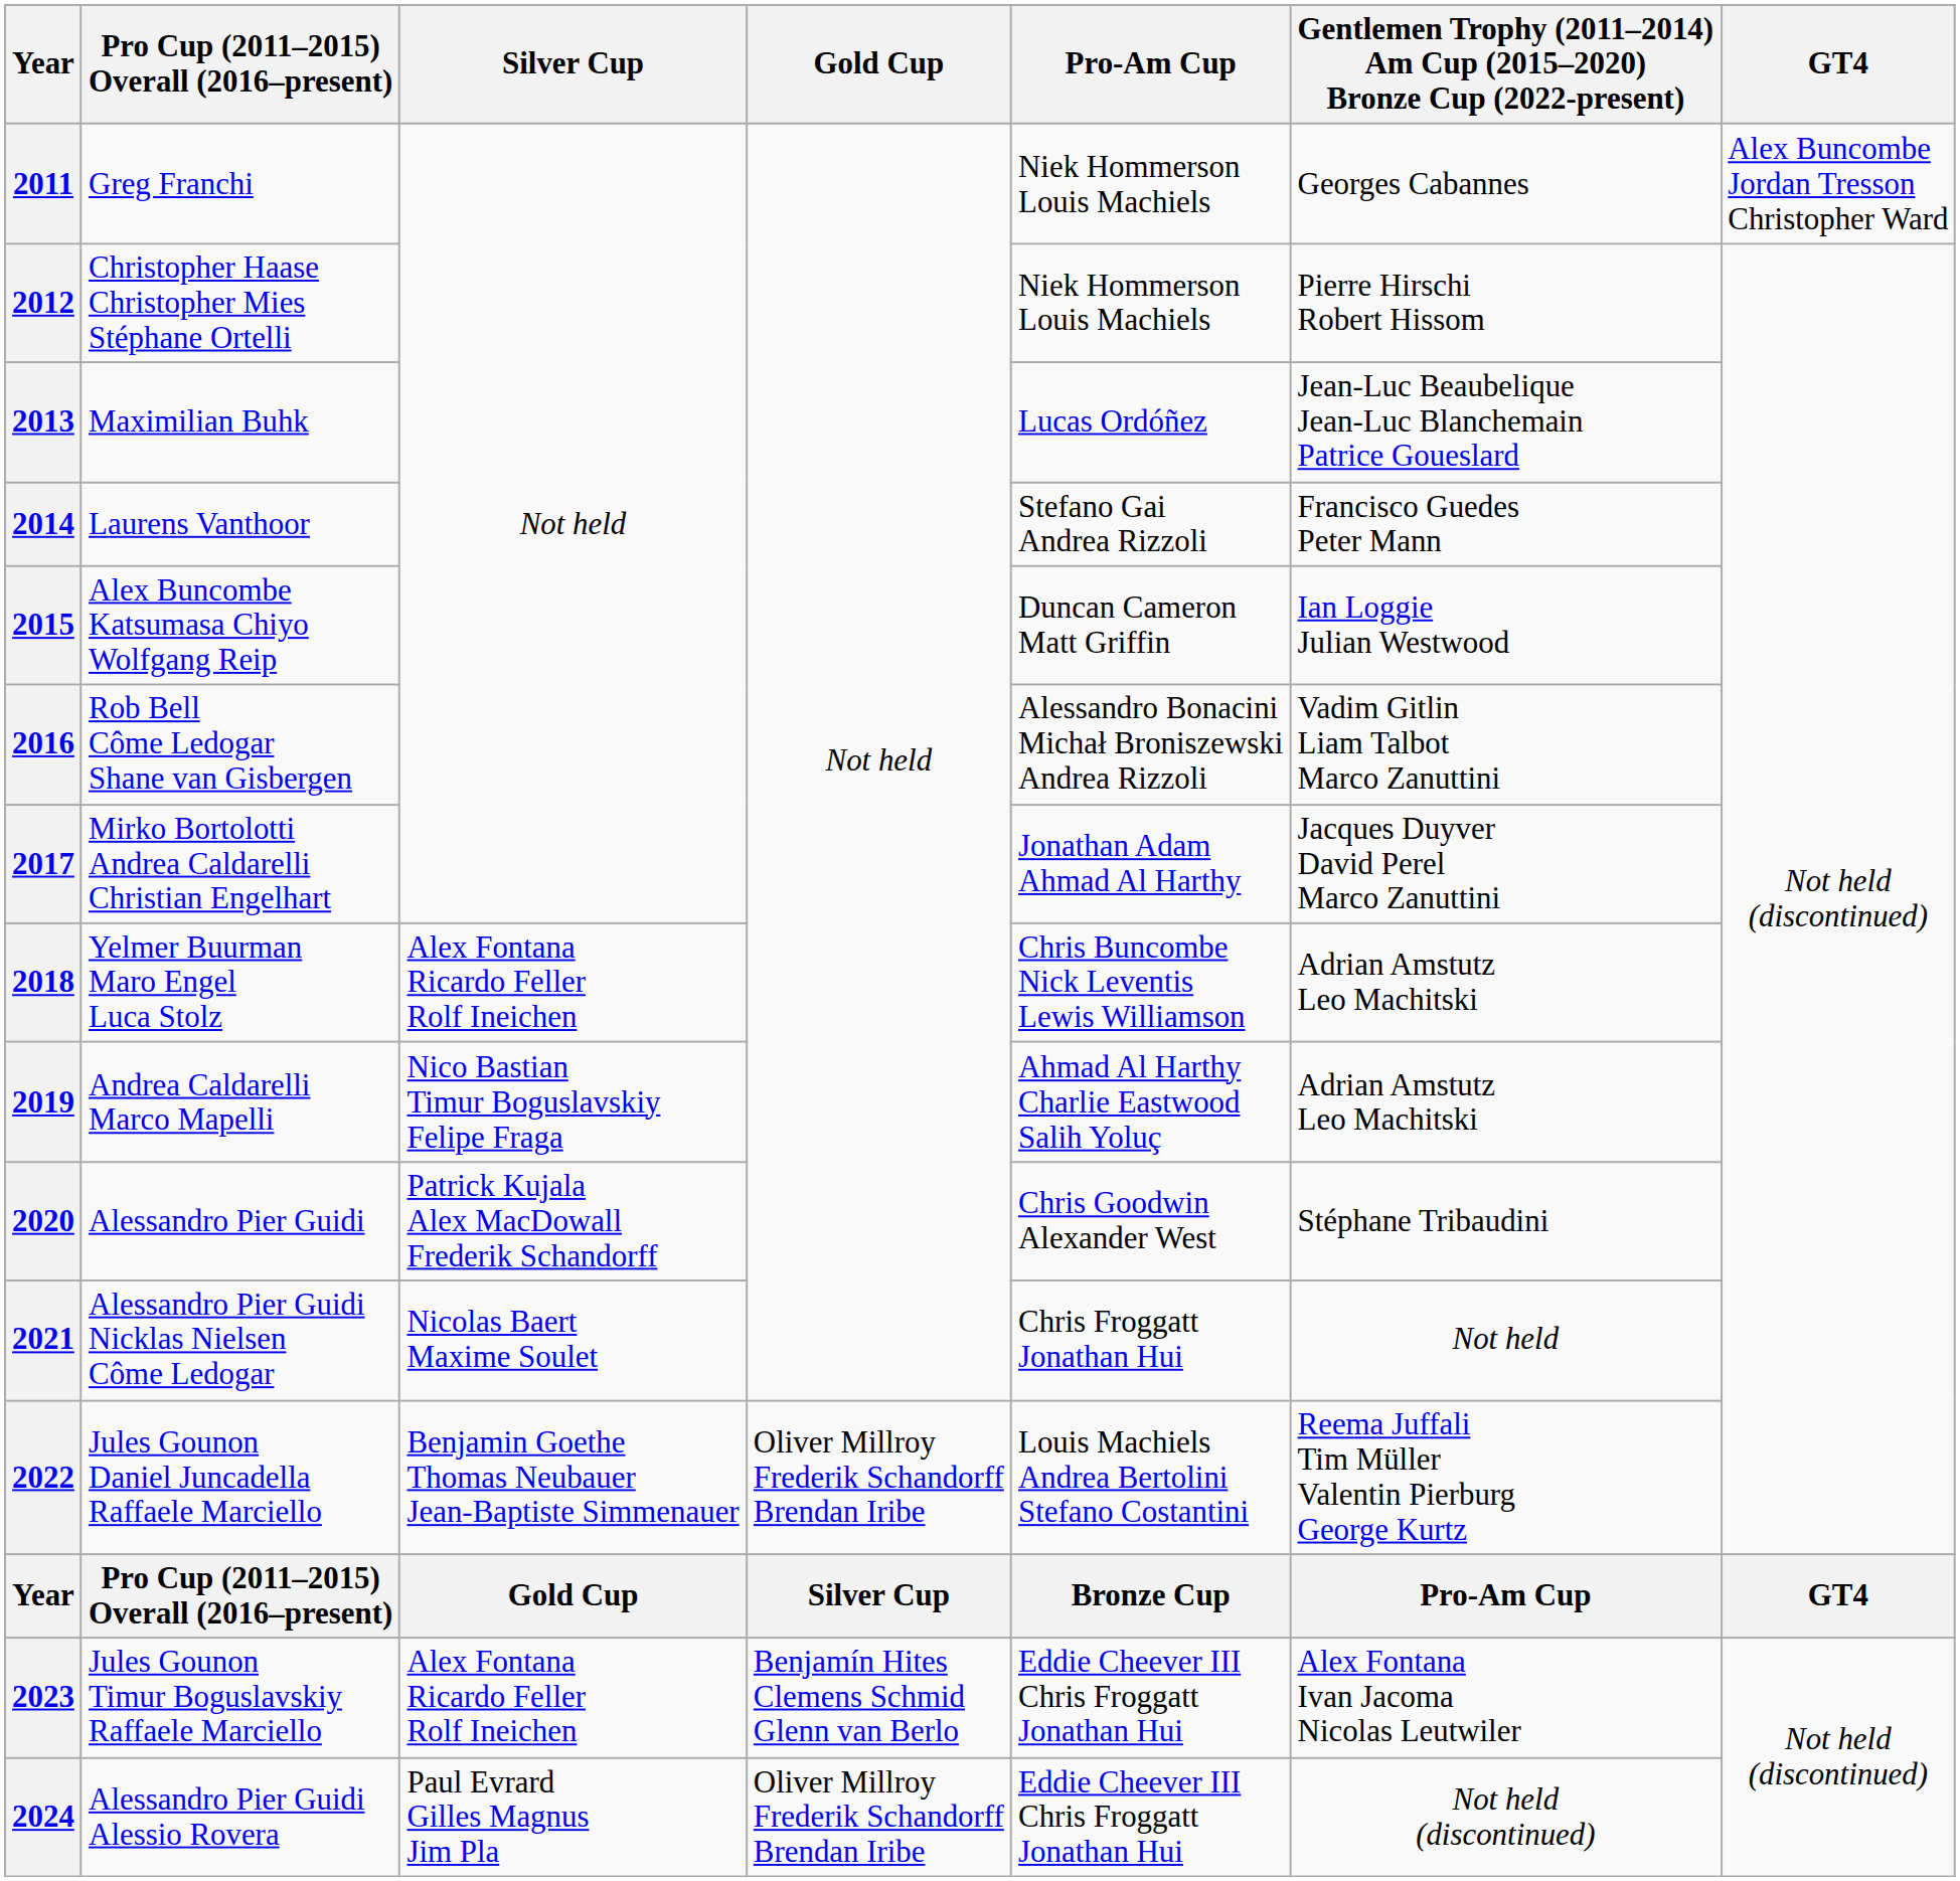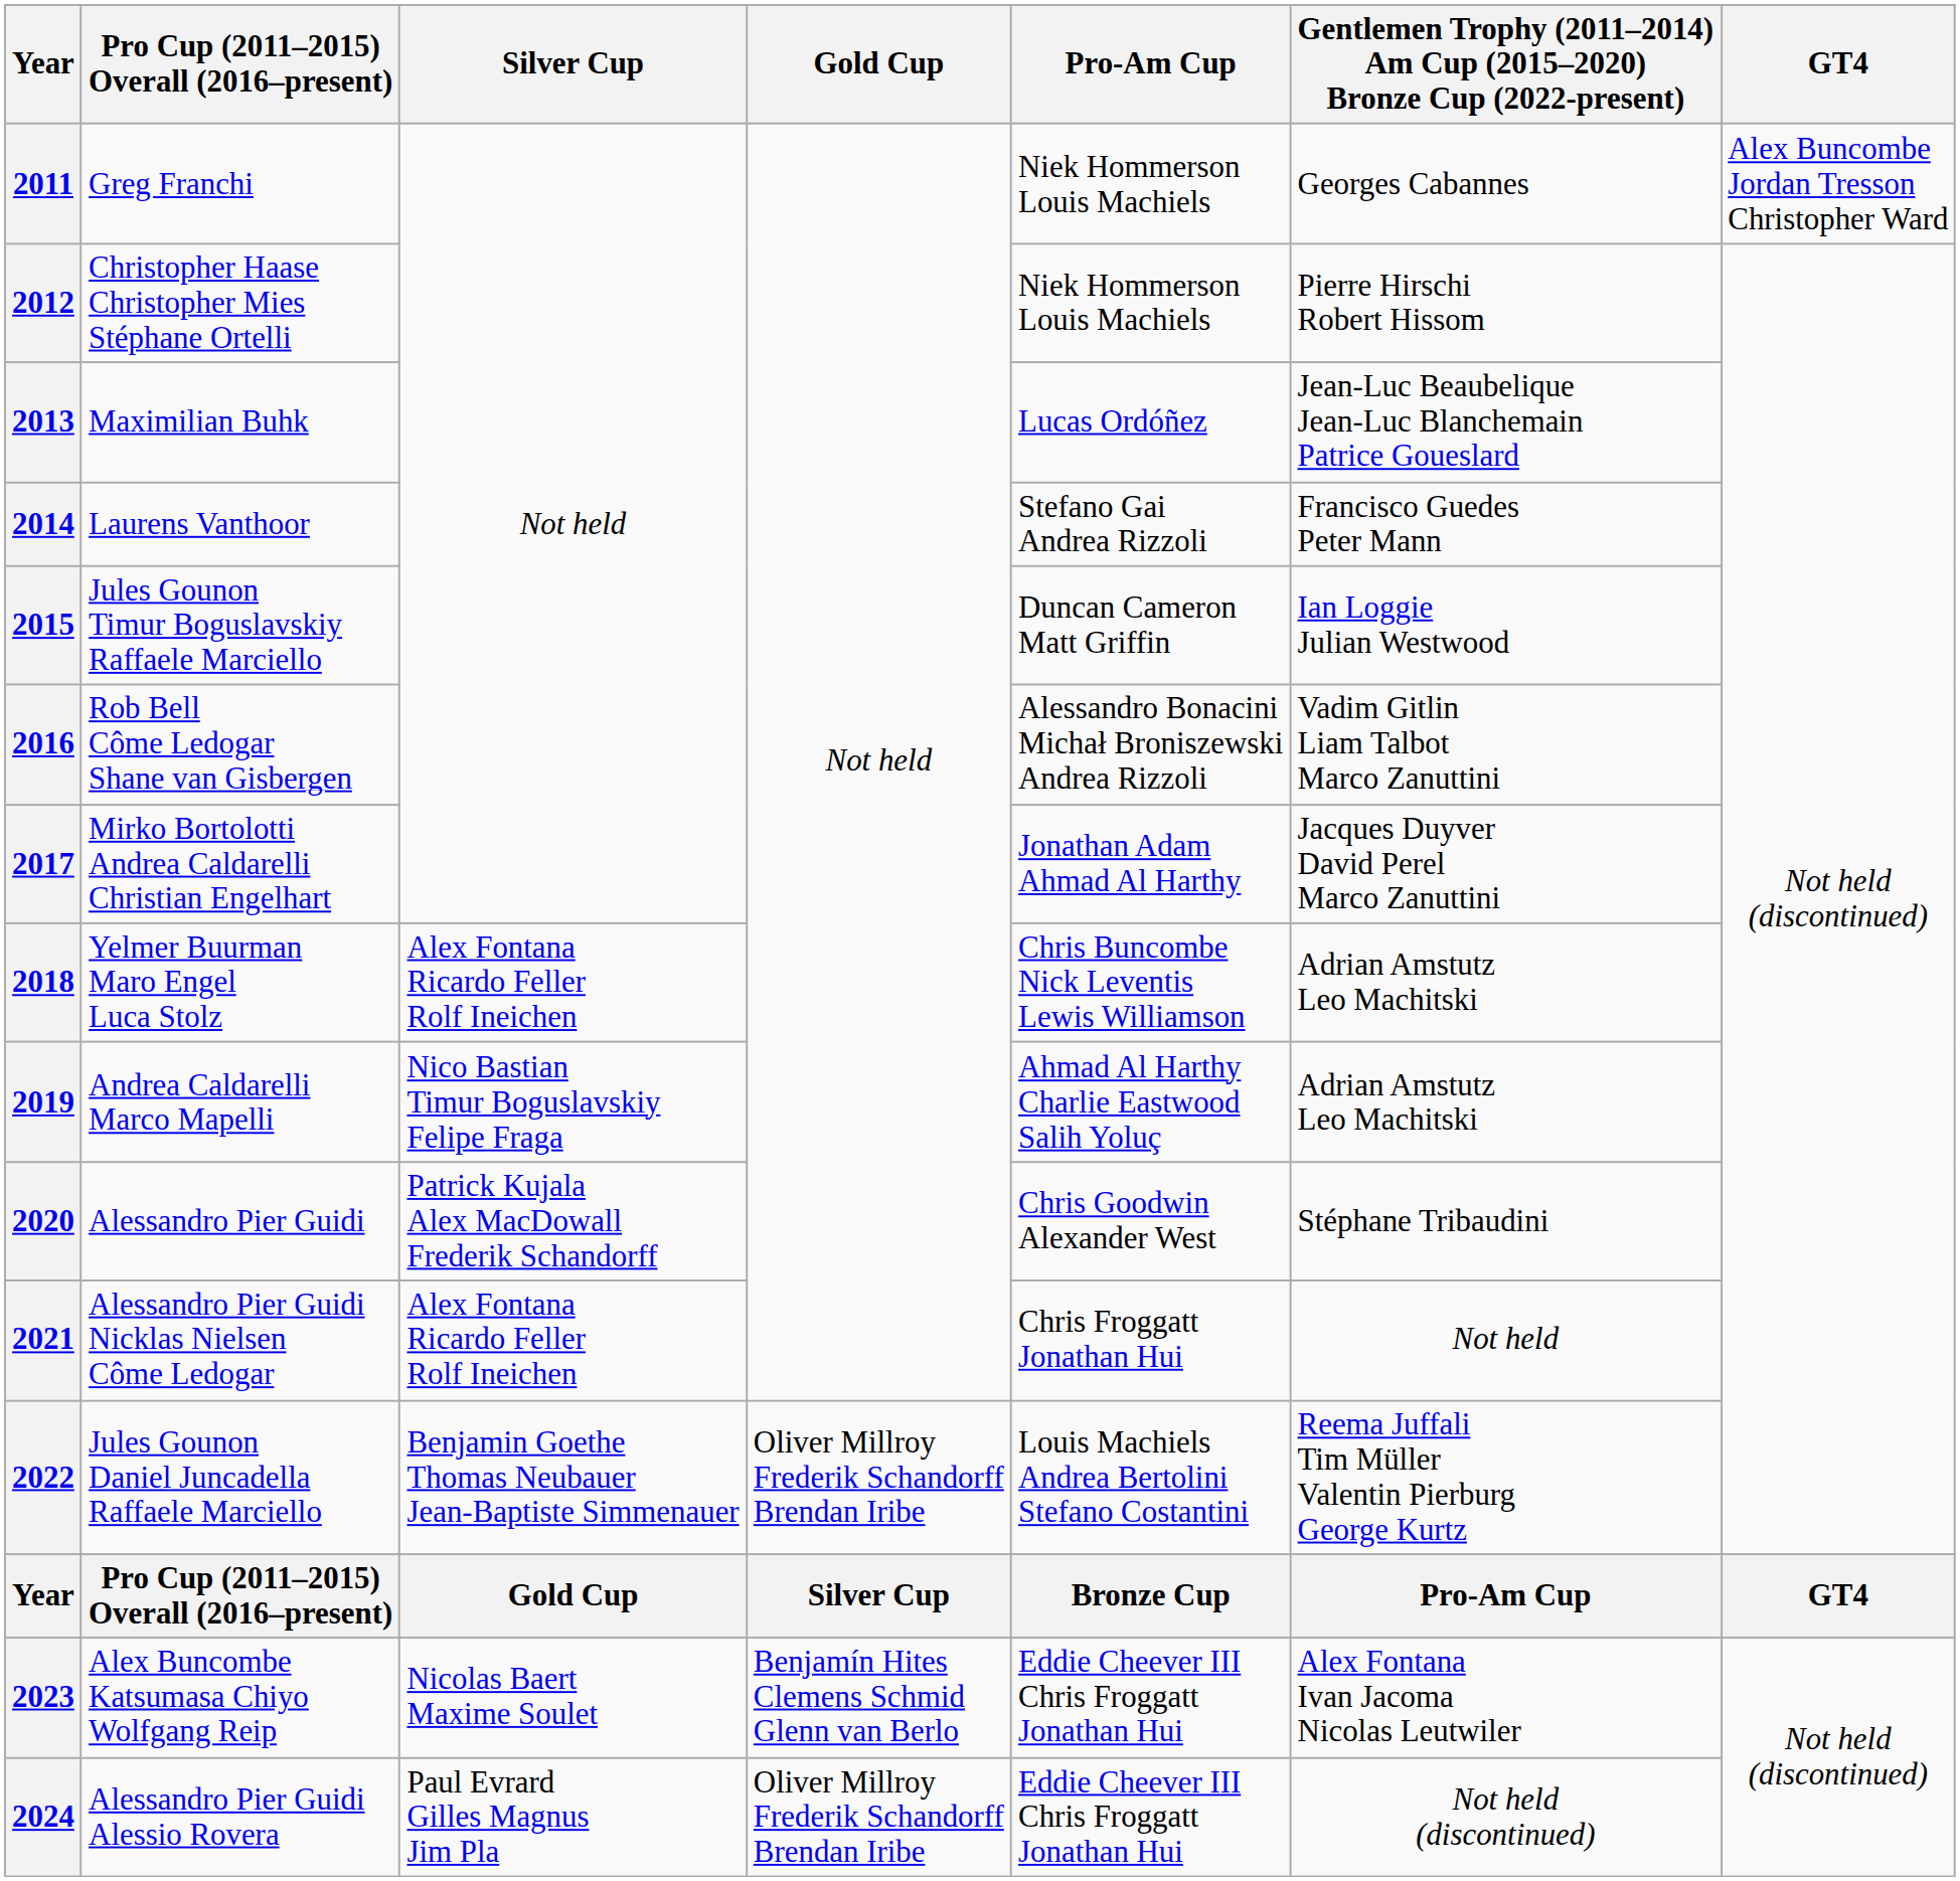2015 | Pro Cup (2011–2015) Overall (2016–present): Alex Buncombe Katsumasa Chiyo Wolfgang Reip -> Jules Gounon Timur Boguslavskiy Raffaele Marciello
2021 | Silver Cup: Nicolas Baert Maxime Soulet -> Alex Fontana Ricardo Feller Rolf Ineichen
2023 | Pro Cup (2011–2015) Overall (2016–present): Jules Gounon Timur Boguslavskiy Raffaele Marciello -> Alex Buncombe Katsumasa Chiyo Wolfgang Reip
2023 | Silver Cup: Alex Fontana Ricardo Feller Rolf Ineichen -> Nicolas Baert Maxime Soulet
